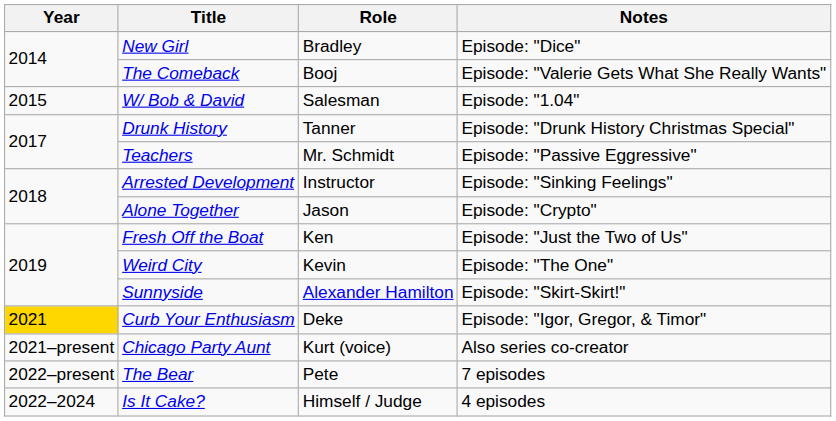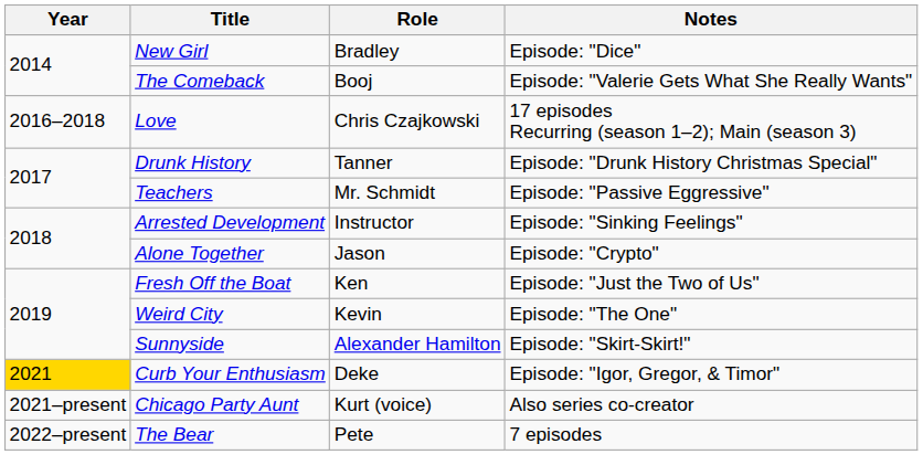- row: 2015 | W/ Bob & David | Salesman | Episode: "1.04"
+ row: 2016–2018 | Love | Chris Czajkowski | 17 episodes Recurring (season 1–2); Main (season 3)
- row: 2022–2024 | Is It Cake? | Himself / Judge | 4 episodes
